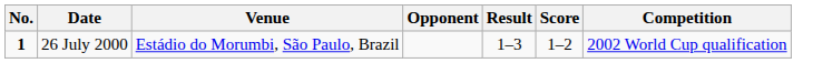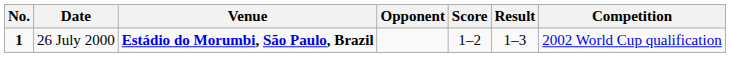columns swapped: Score <-> Result
26 July 2000 | Venue: normal -> bold
